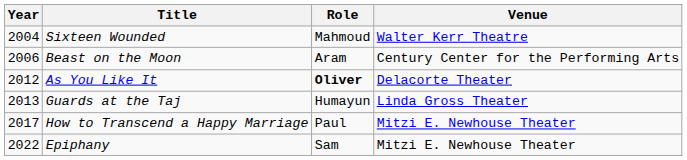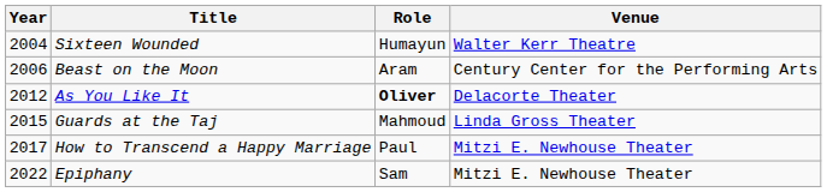Sixteen Wounded | Role: Mahmoud -> Humayun
Guards at the Taj | Year: 2013 -> 2015
Guards at the Taj | Role: Humayun -> Mahmoud
